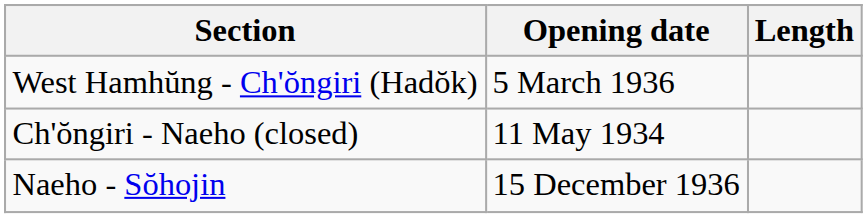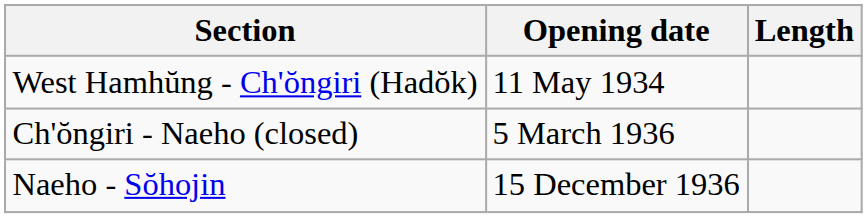West Hamhŭng - Ch'ŏngiri (Hadŏk) | Opening date: 5 March 1936 -> 11 May 1934
Ch'ŏngiri - Naeho (closed) | Opening date: 11 May 1934 -> 5 March 1936
